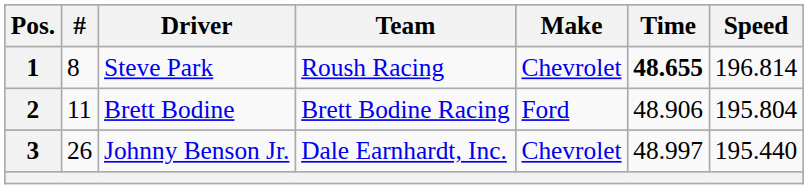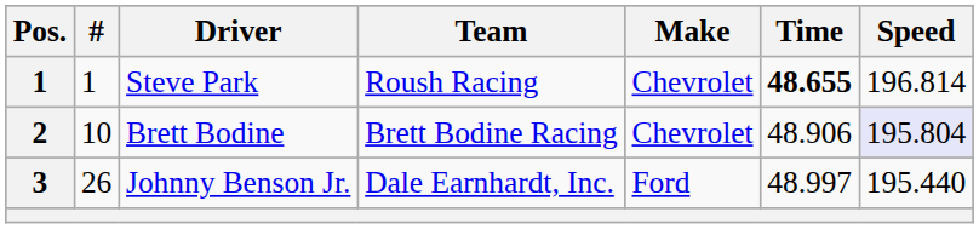Steve Park | #: 8 -> 1
Brett Bodine | #: 11 -> 10
Brett Bodine | Make: Ford -> Chevrolet
Brett Bodine | Speed: no background -> lavender background
Johnny Benson Jr. | Make: Chevrolet -> Ford
